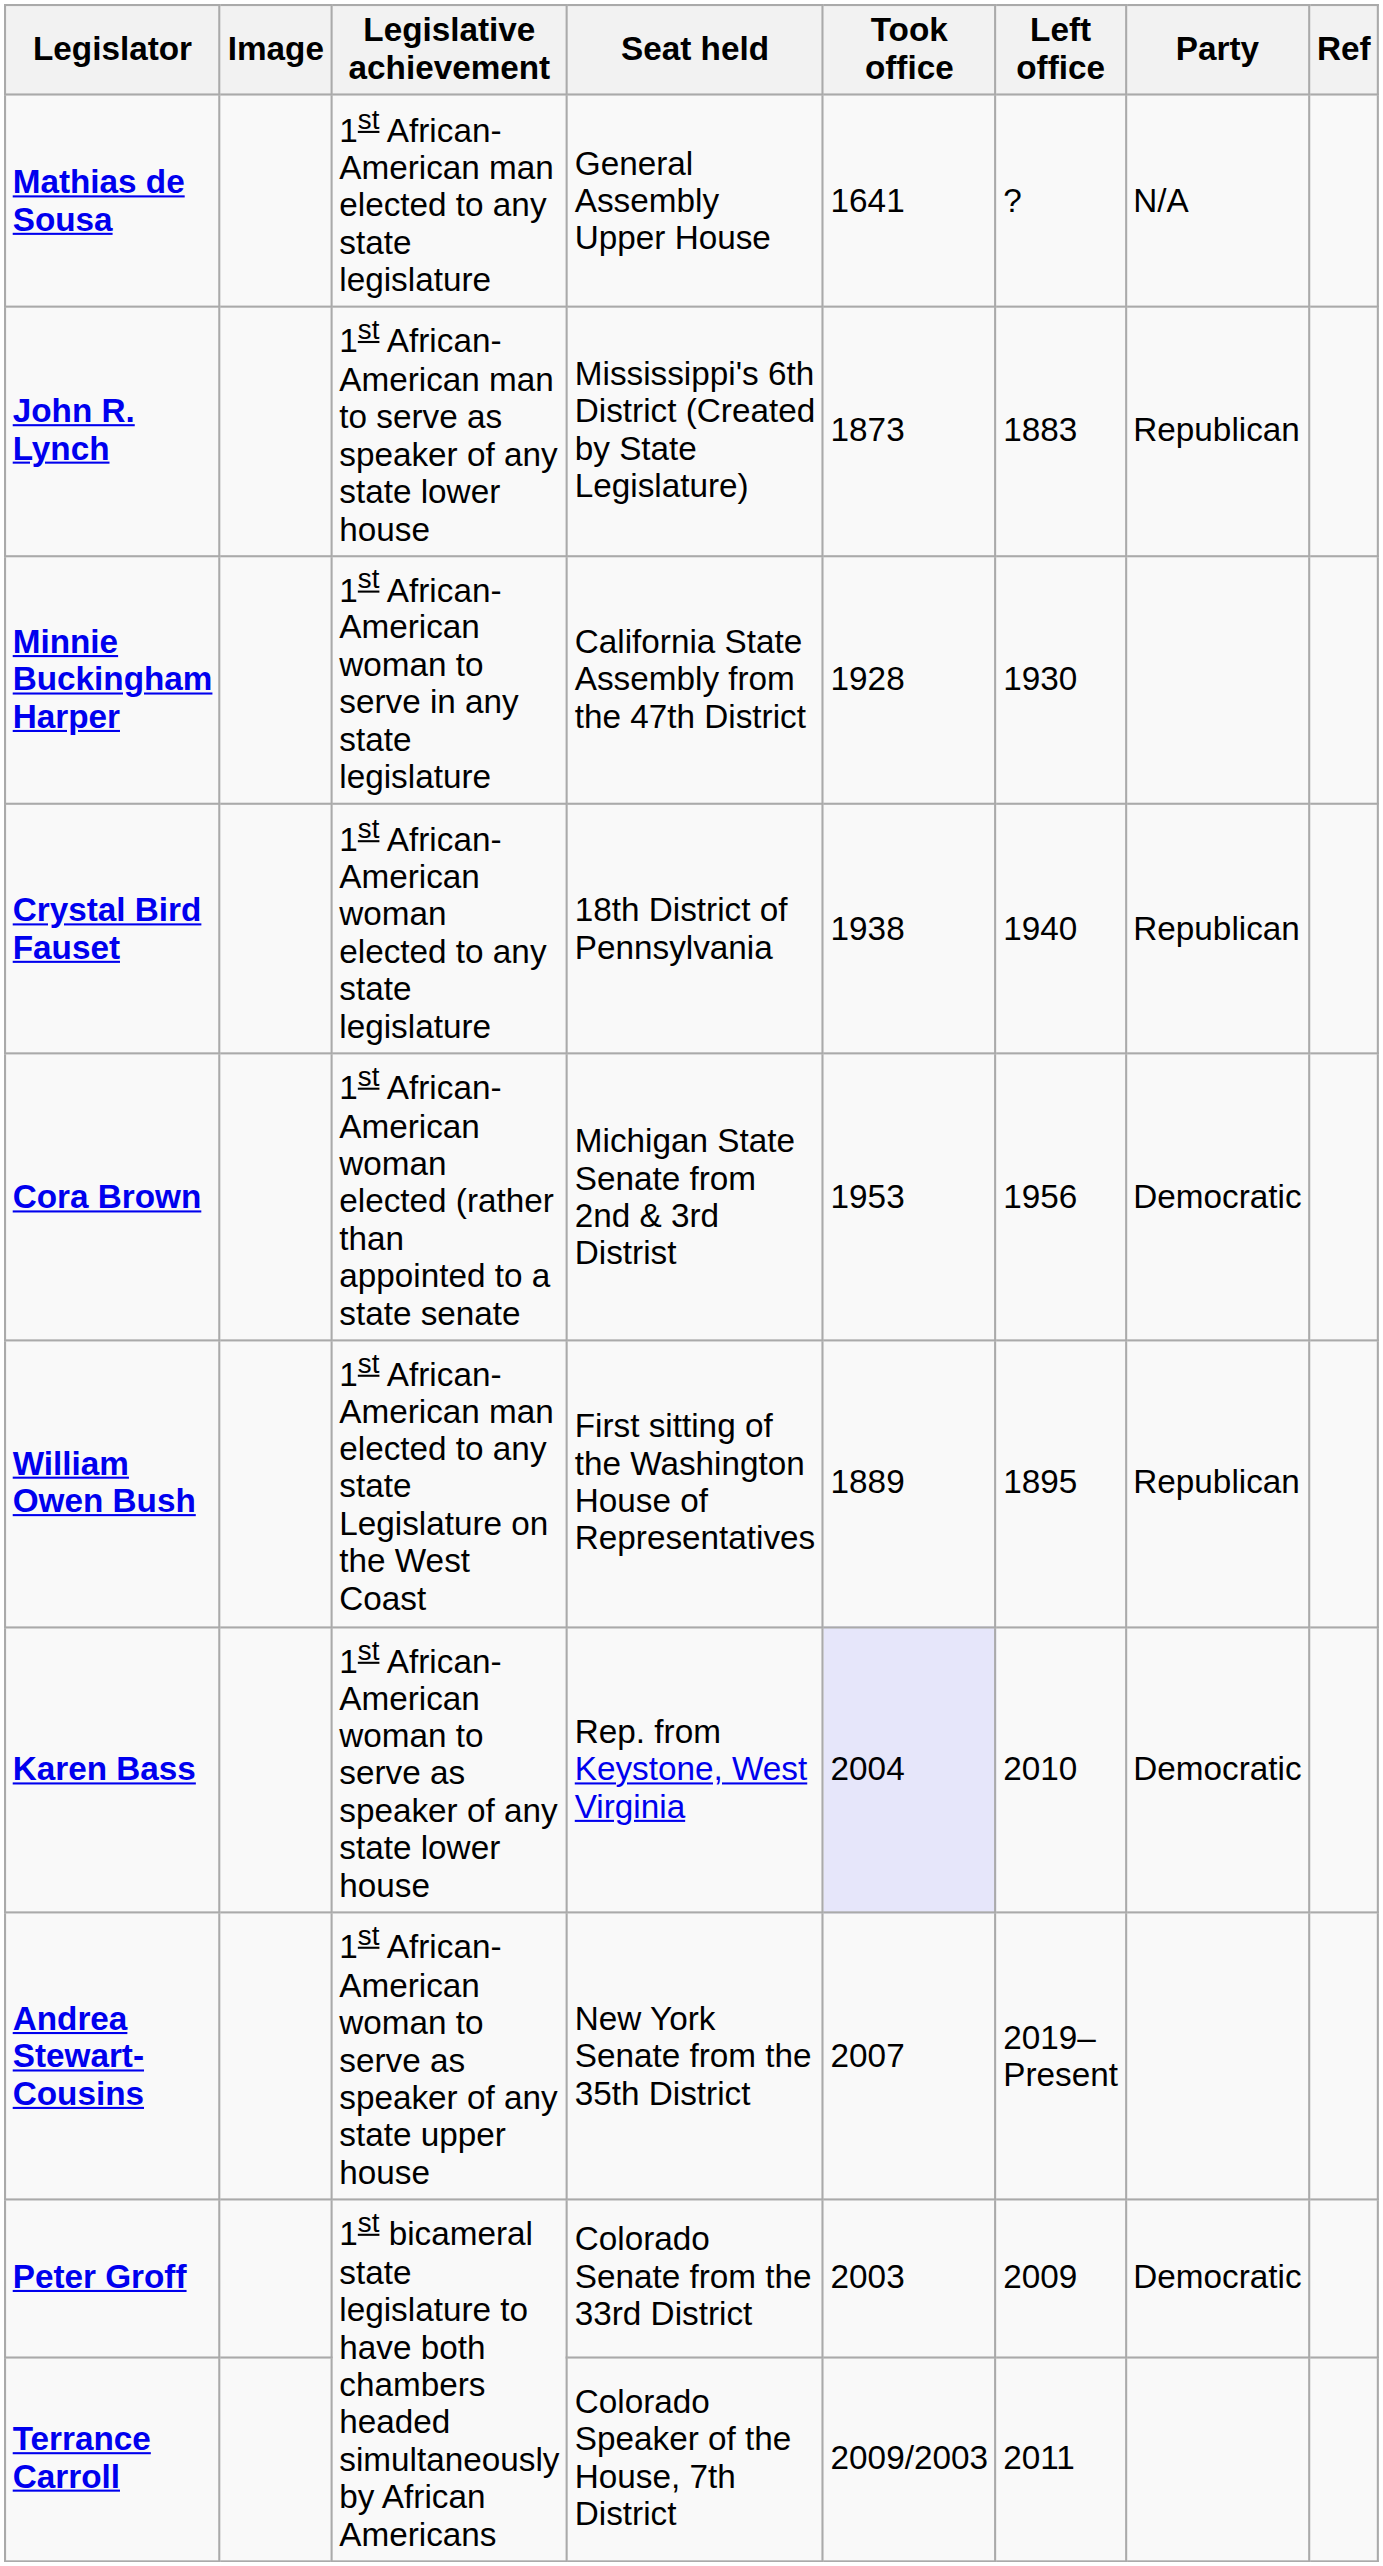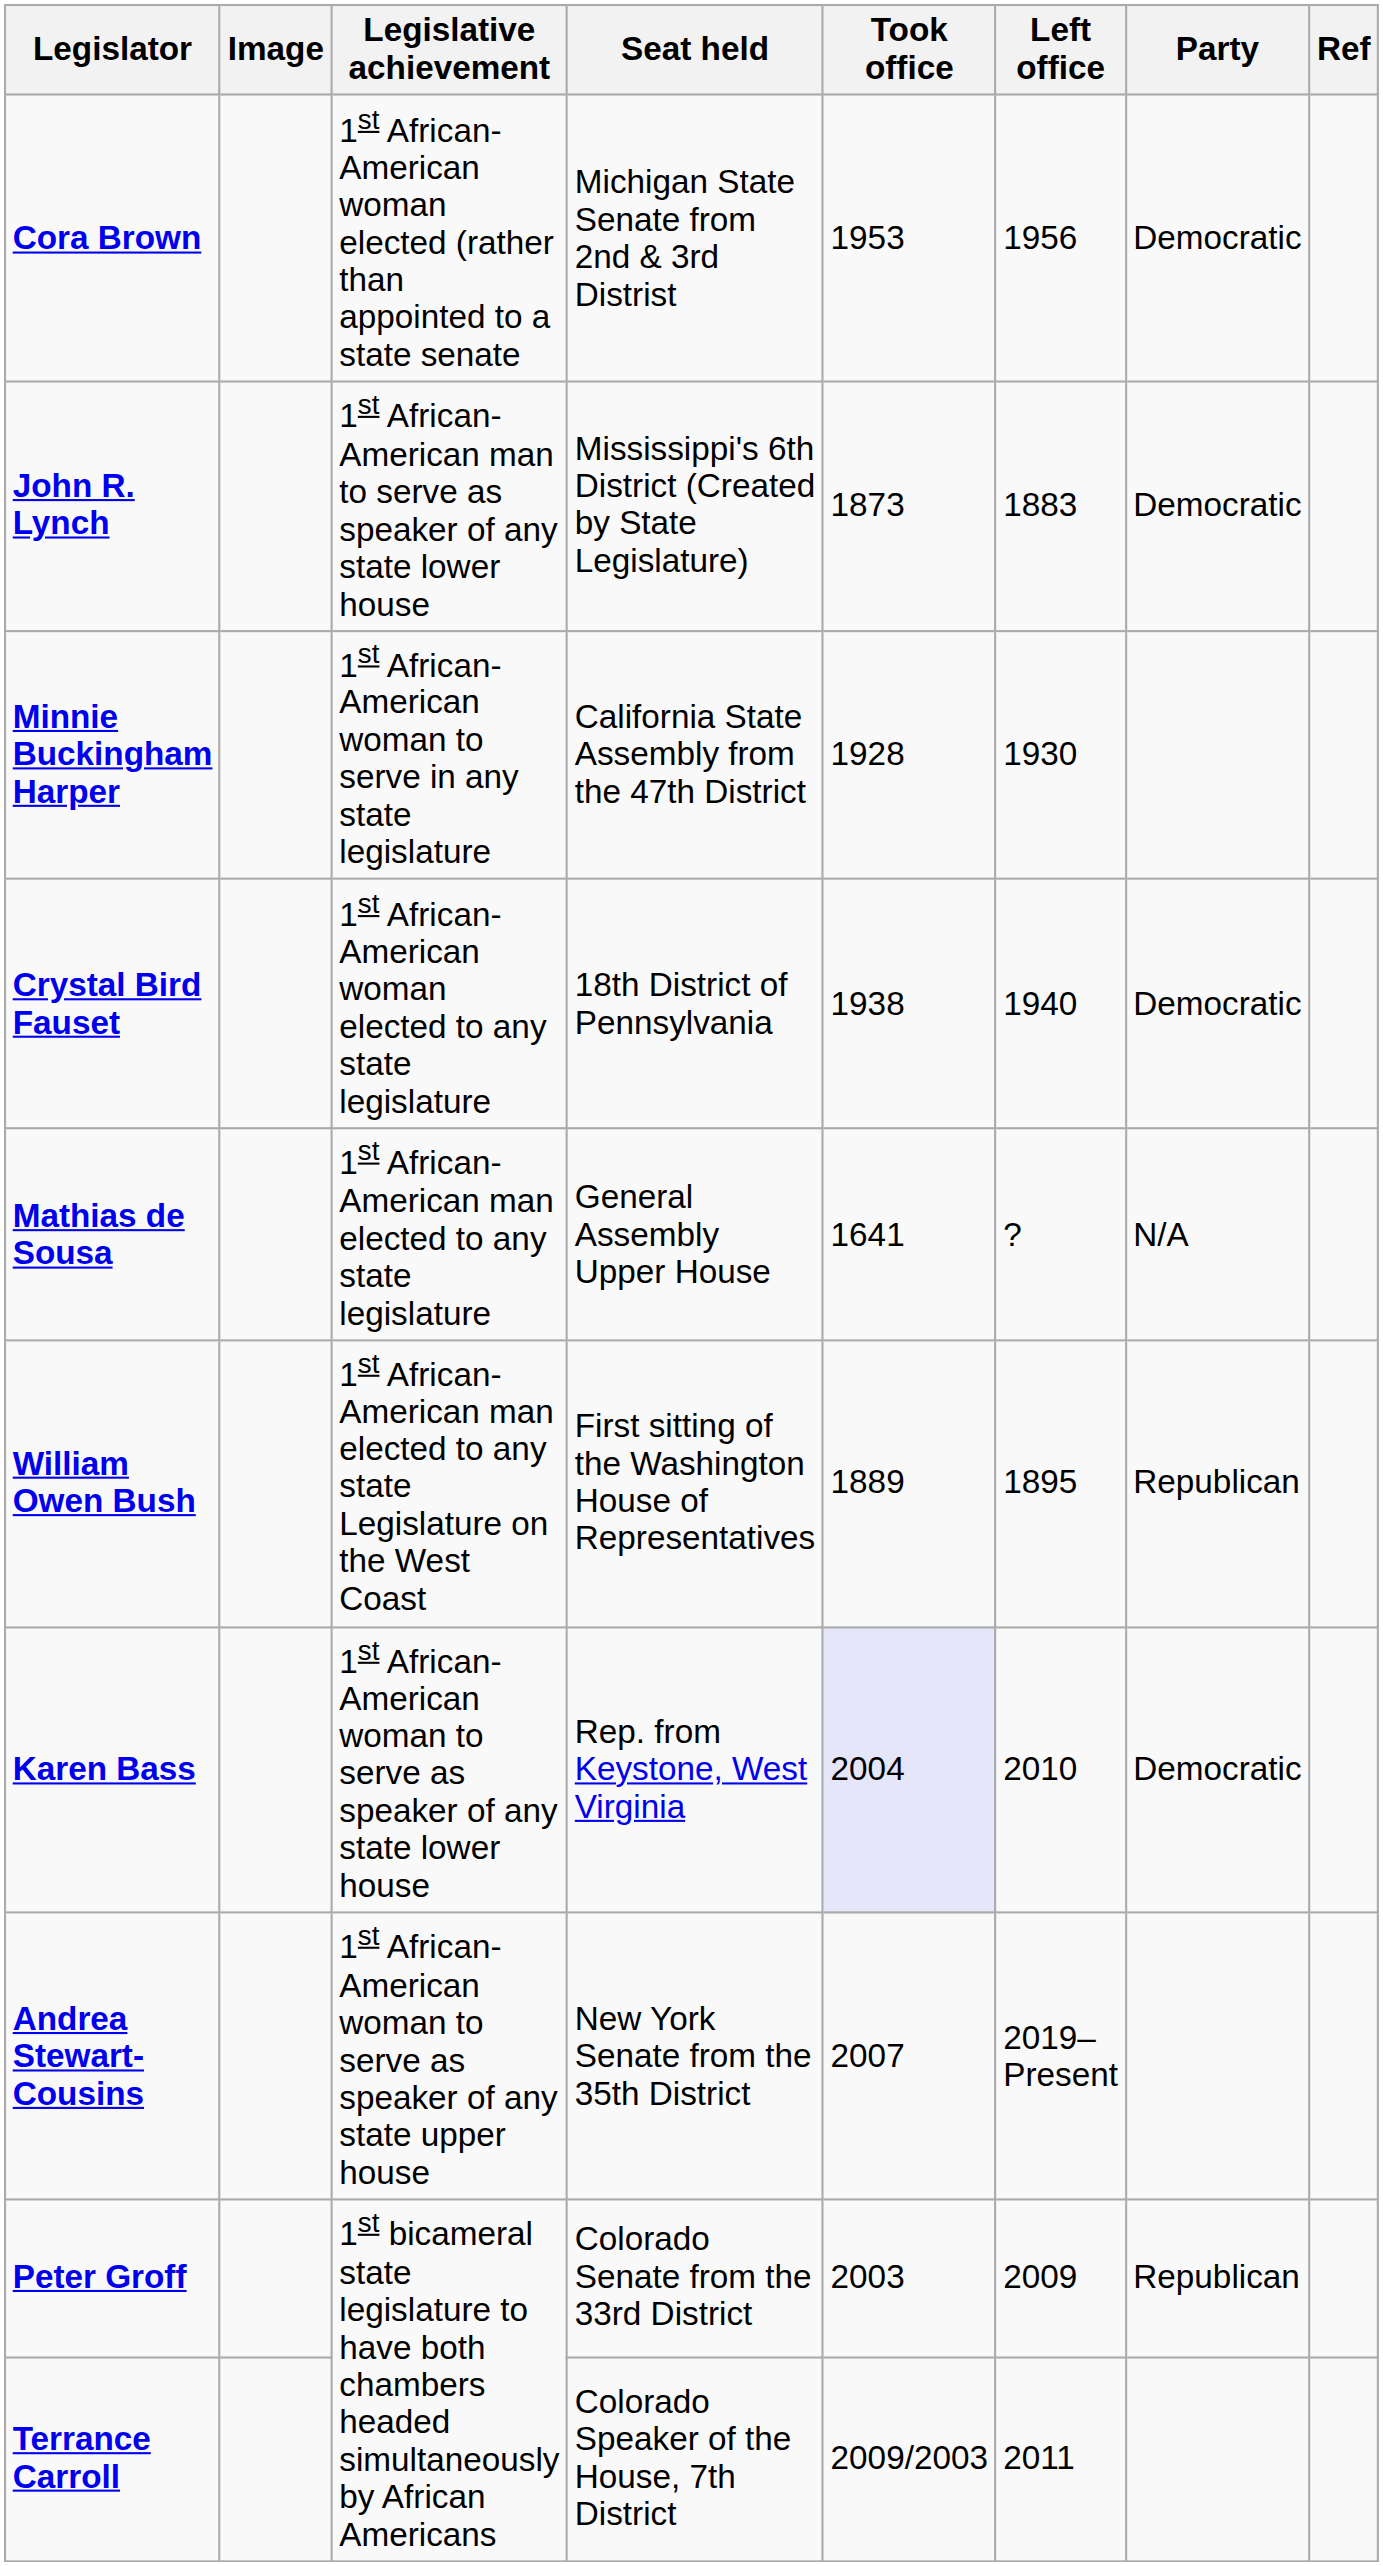rows swapped: Mathias de Sousa <-> Cora Brown
John R. Lynch | Party: Republican -> Democratic
Crystal Bird Fauset | Party: Republican -> Democratic
Peter Groff | Party: Democratic -> Republican
